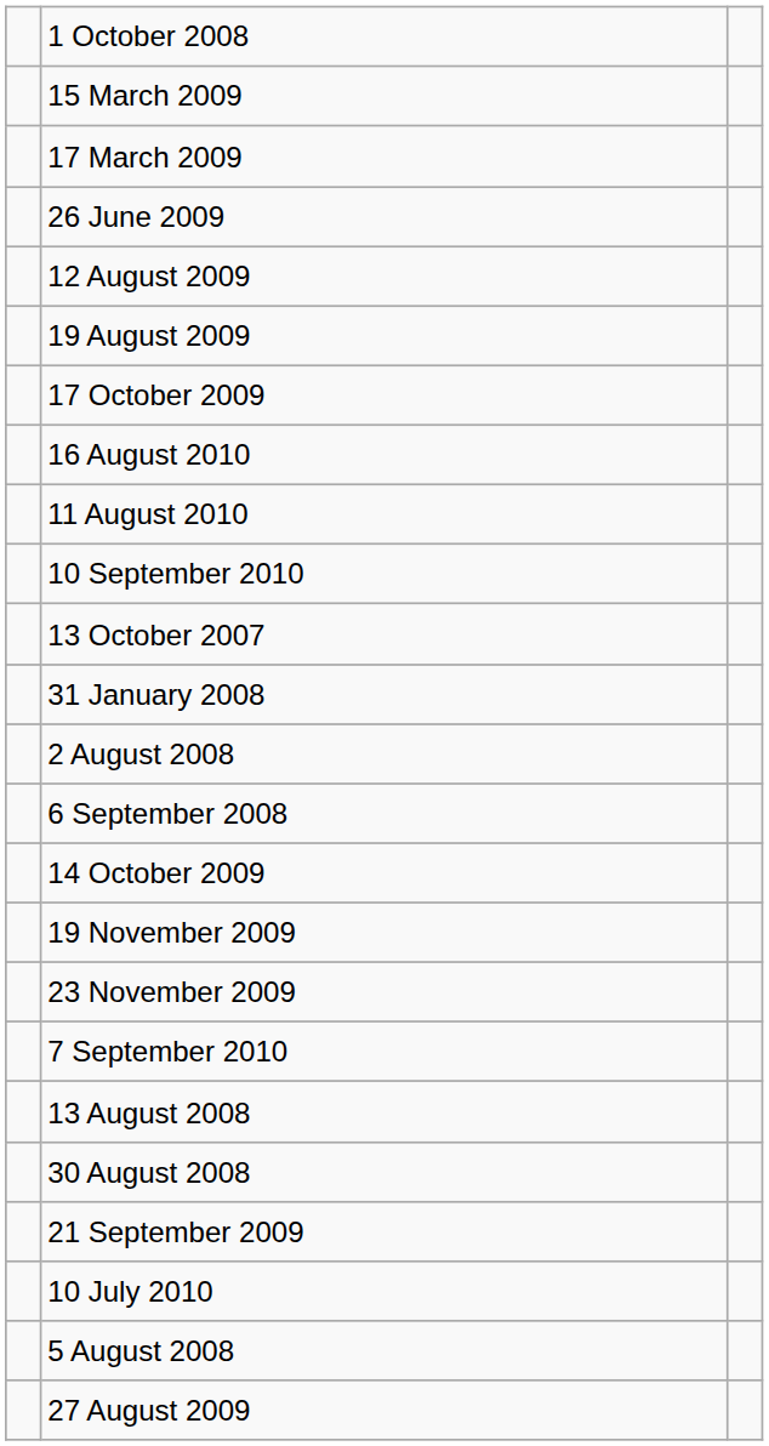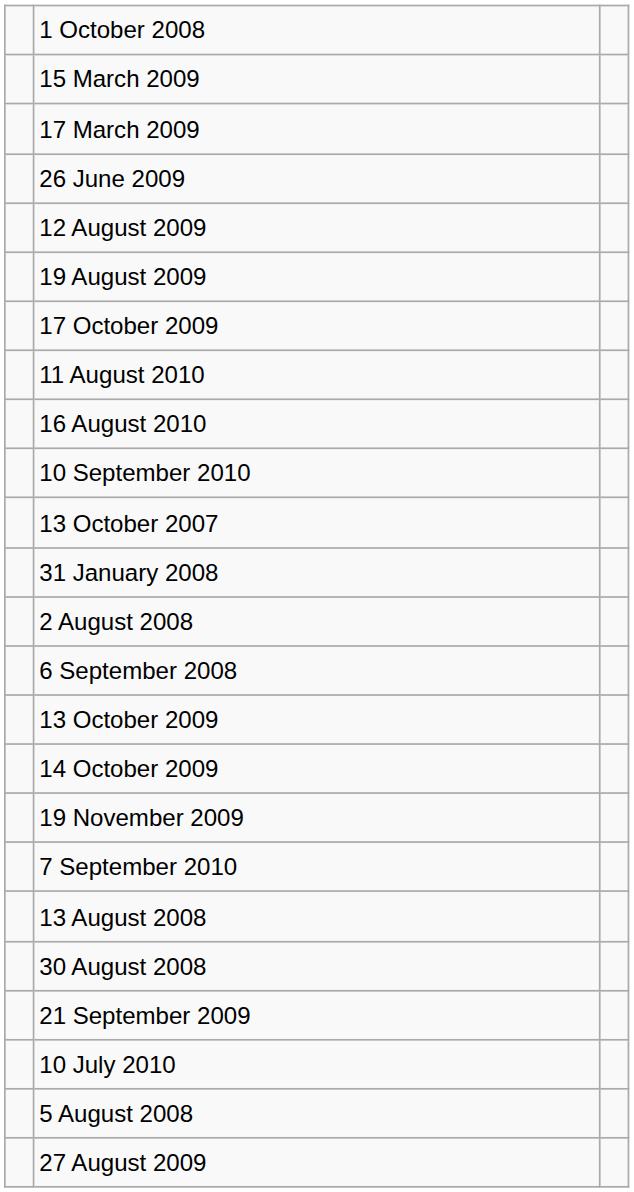rows swapped: 11 August 2010 <-> 16 August 2010
+ row: 13 October 2009
- row: 23 November 2009
